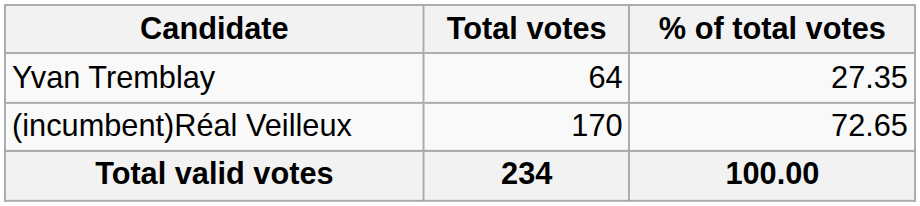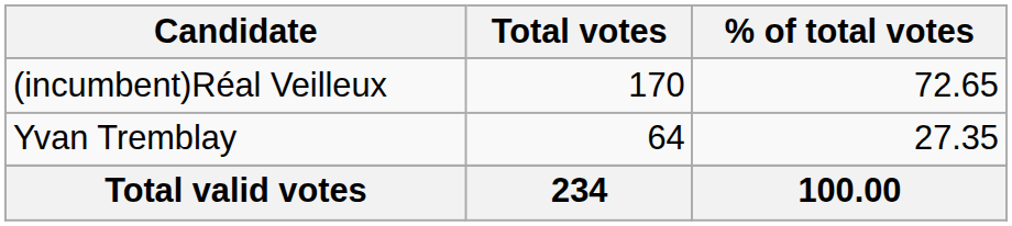rows swapped: (incumbent)Réal Veilleux <-> Yvan Tremblay
